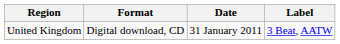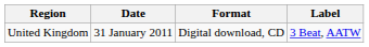columns swapped: Date <-> Format
